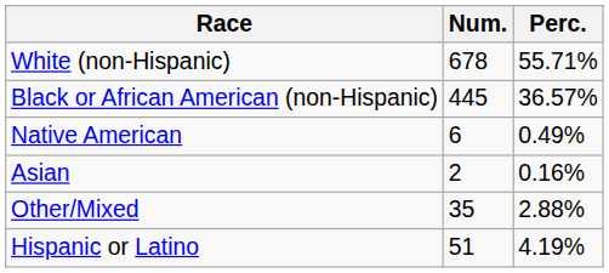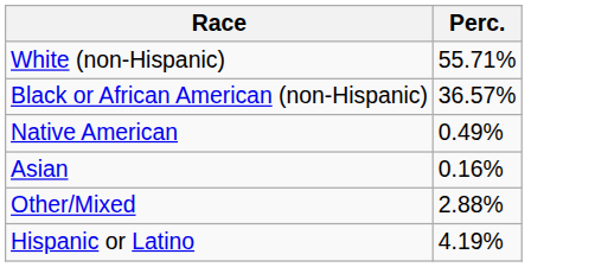- column: Num. | 678 | 445 | 6 | 2 | 35 | 51
